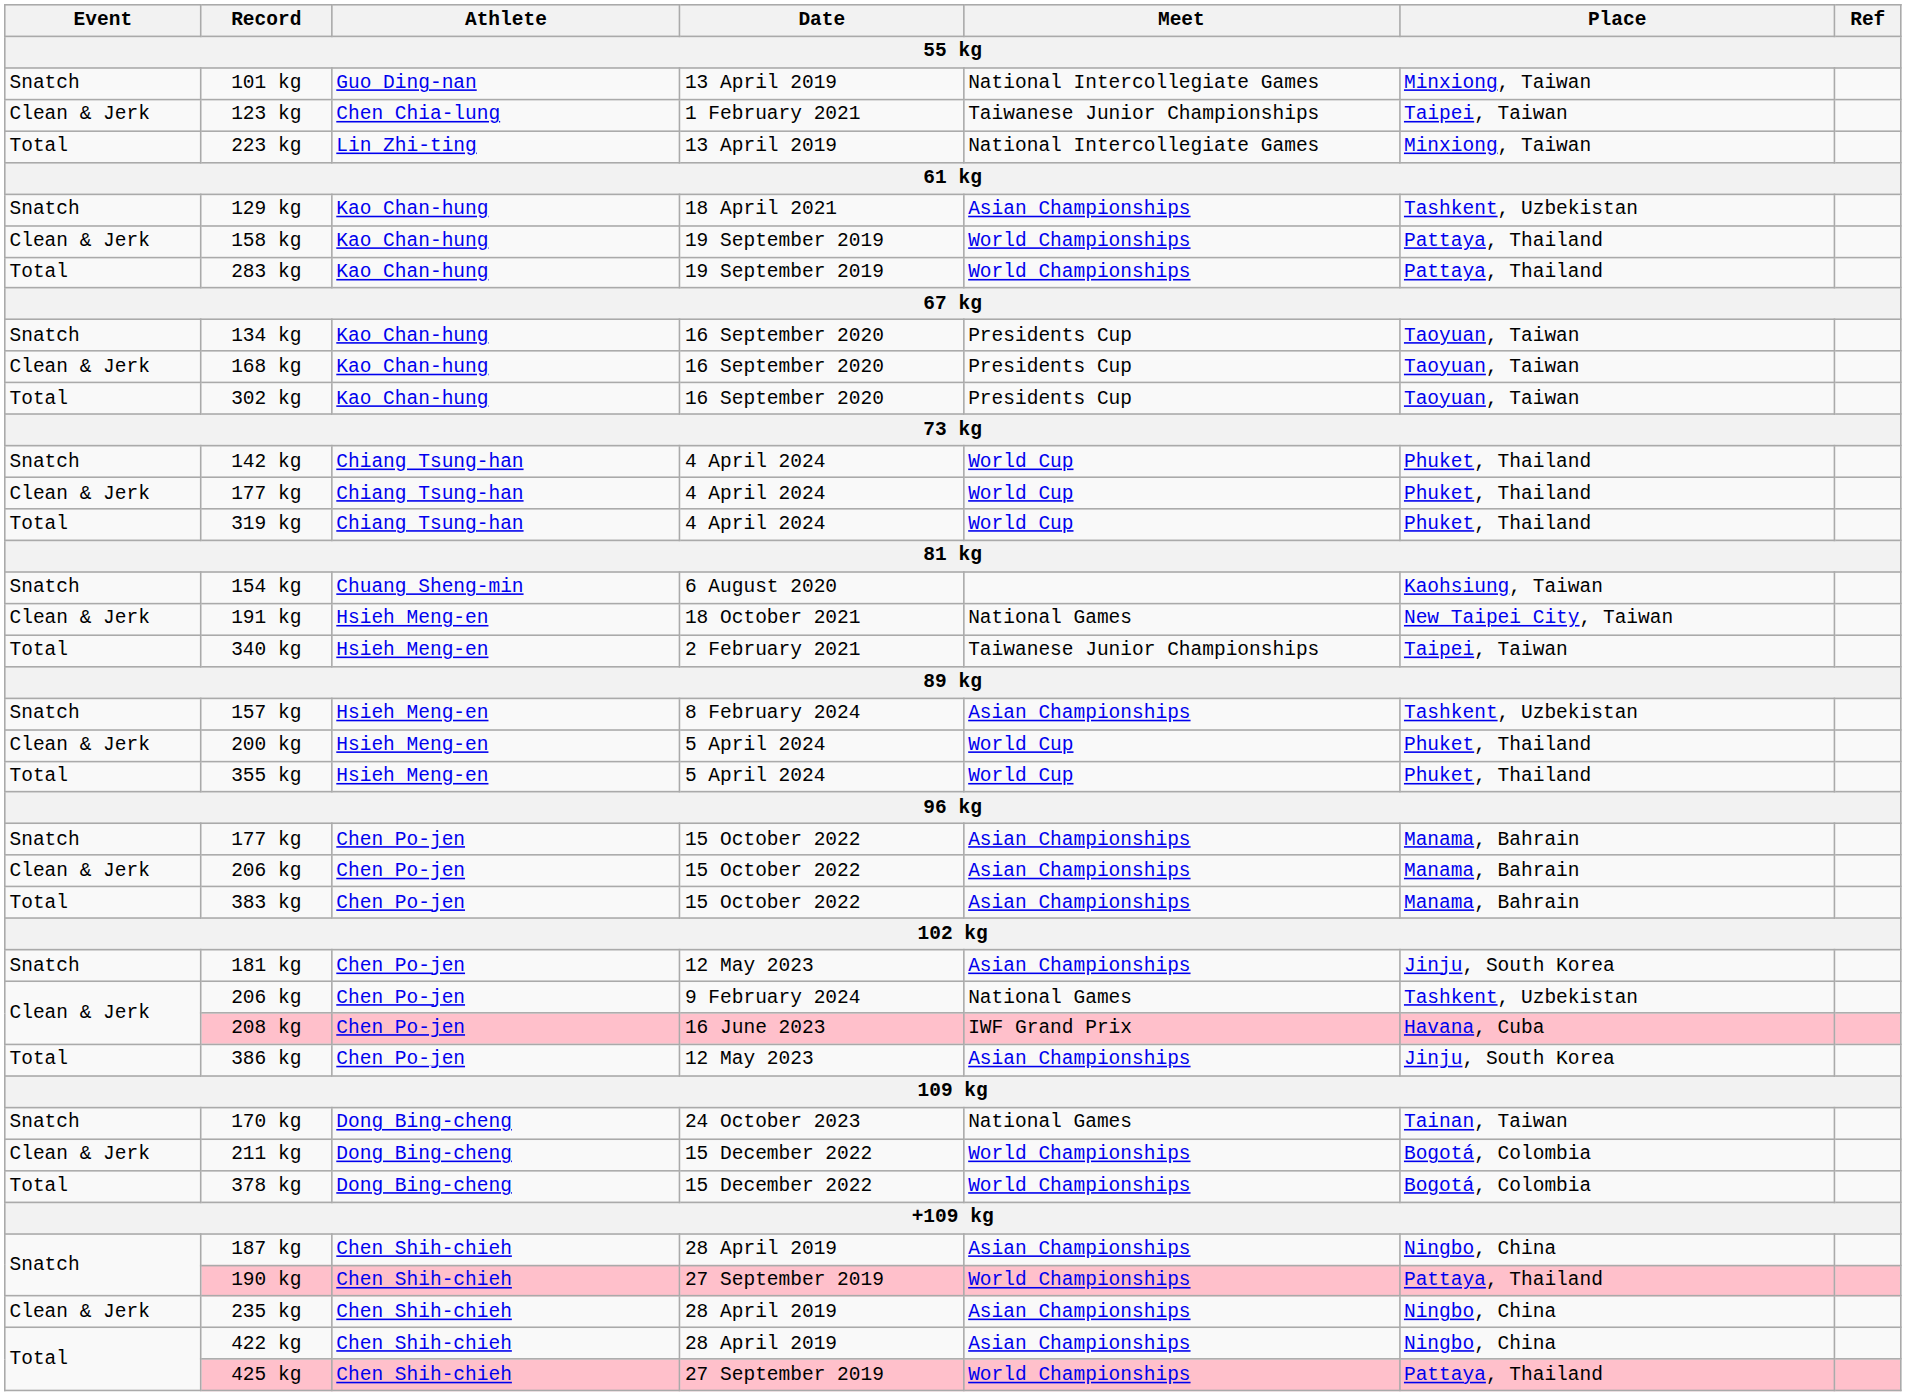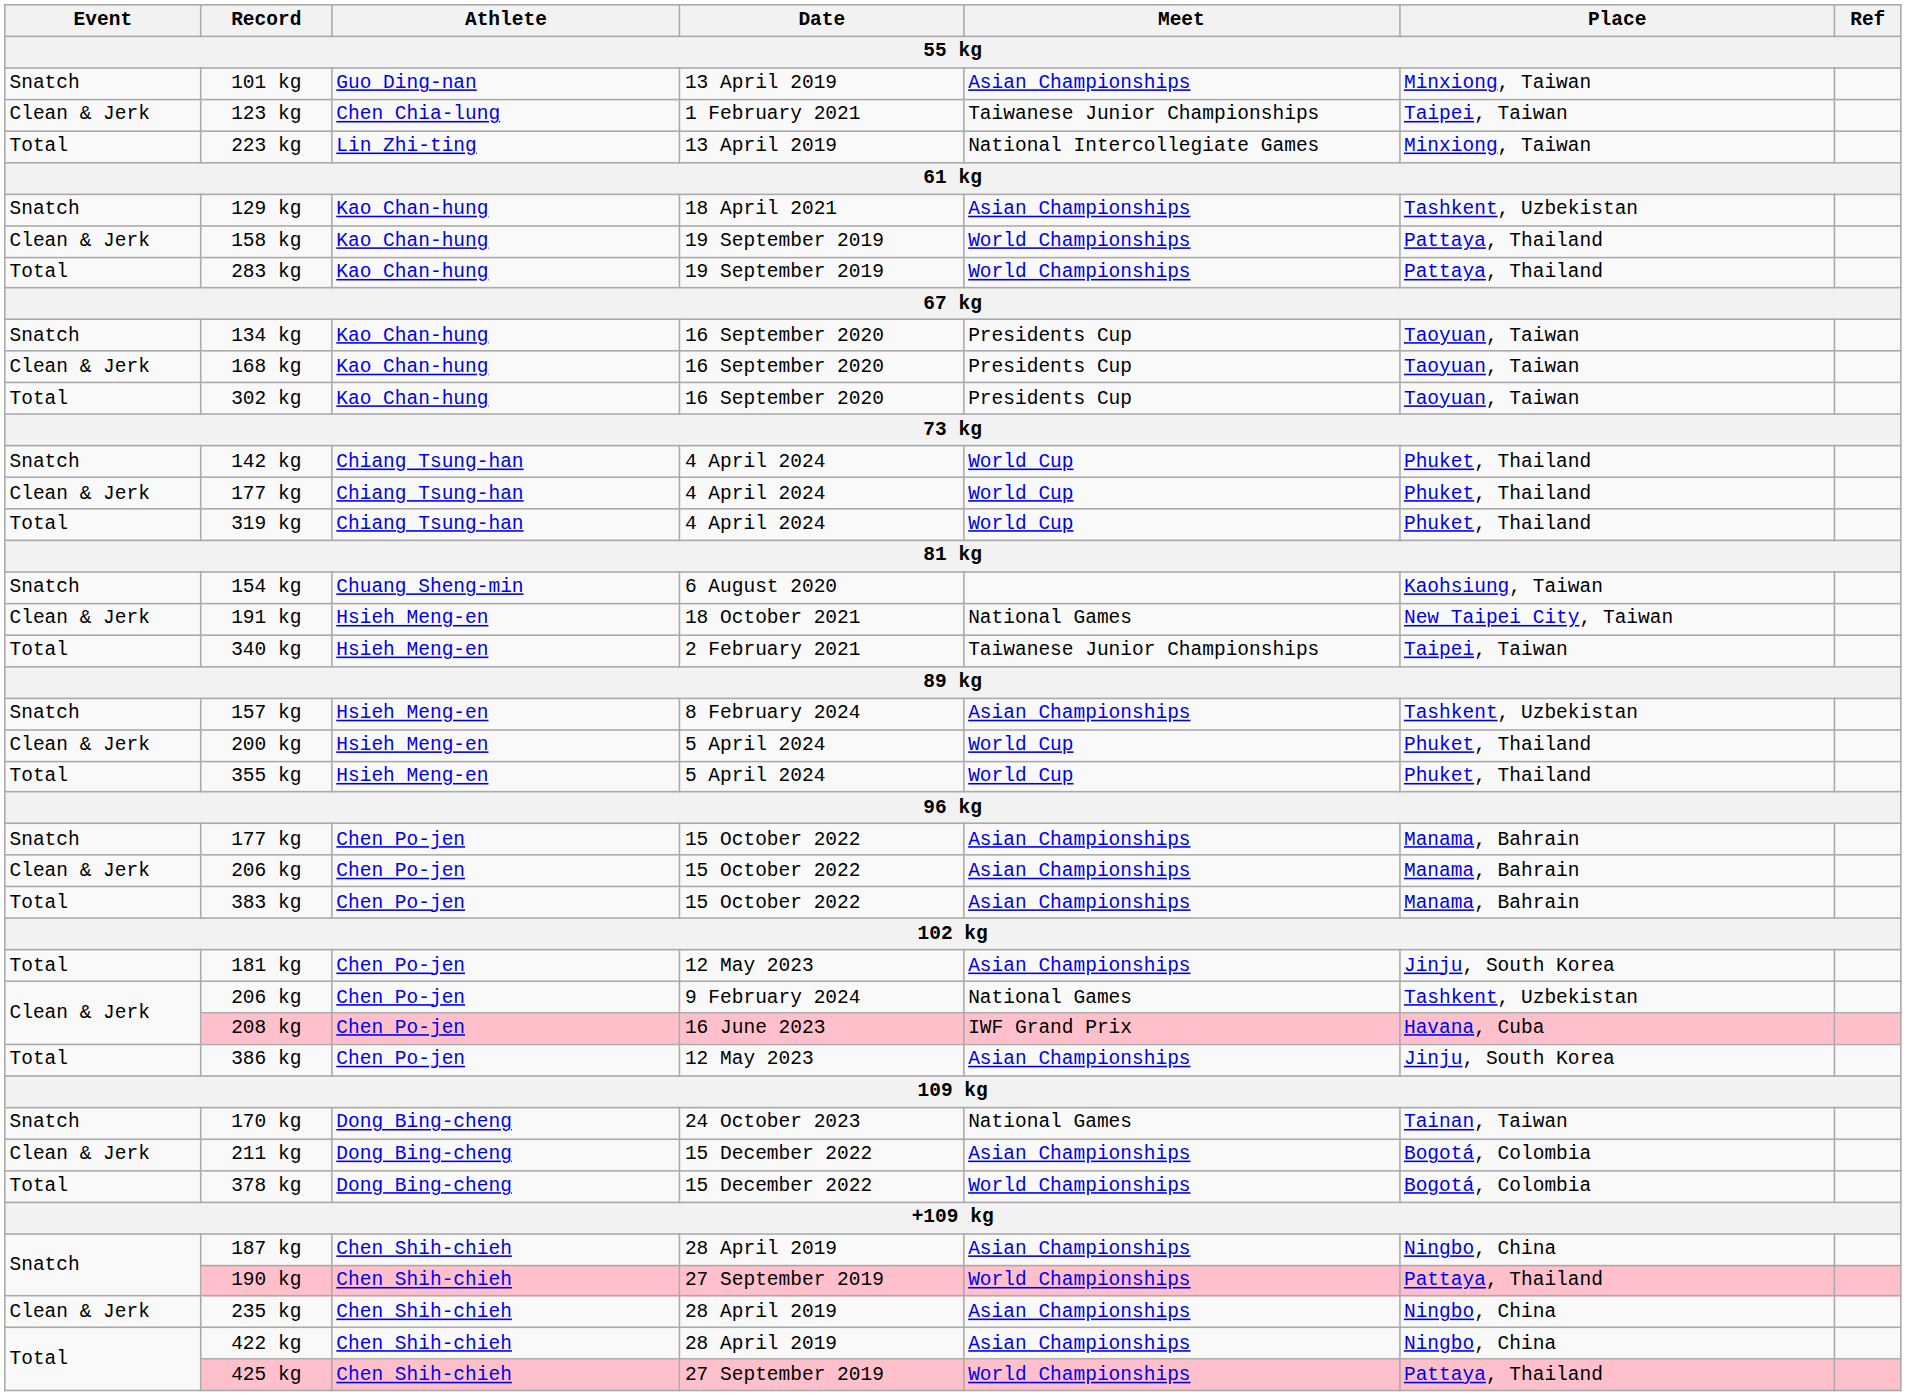101 kg | Meet: National Intercollegiate Games -> Asian Championships
181 kg | Event: Snatch -> Total
211 kg | Meet: World Championships -> Asian Championships
